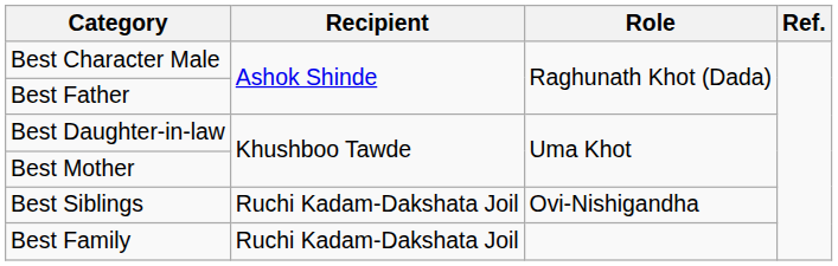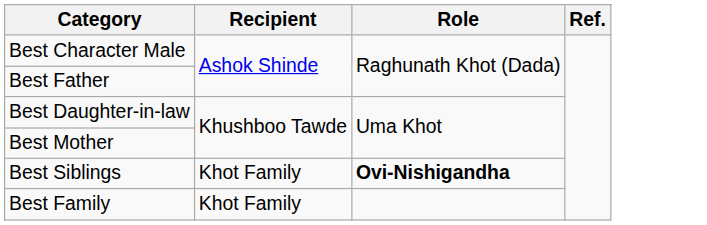Best Siblings | Recipient: Ruchi Kadam-Dakshata Joil -> Khot Family
Best Siblings | Role: normal -> bold
Best Family | Recipient: Ruchi Kadam-Dakshata Joil -> Khot Family
